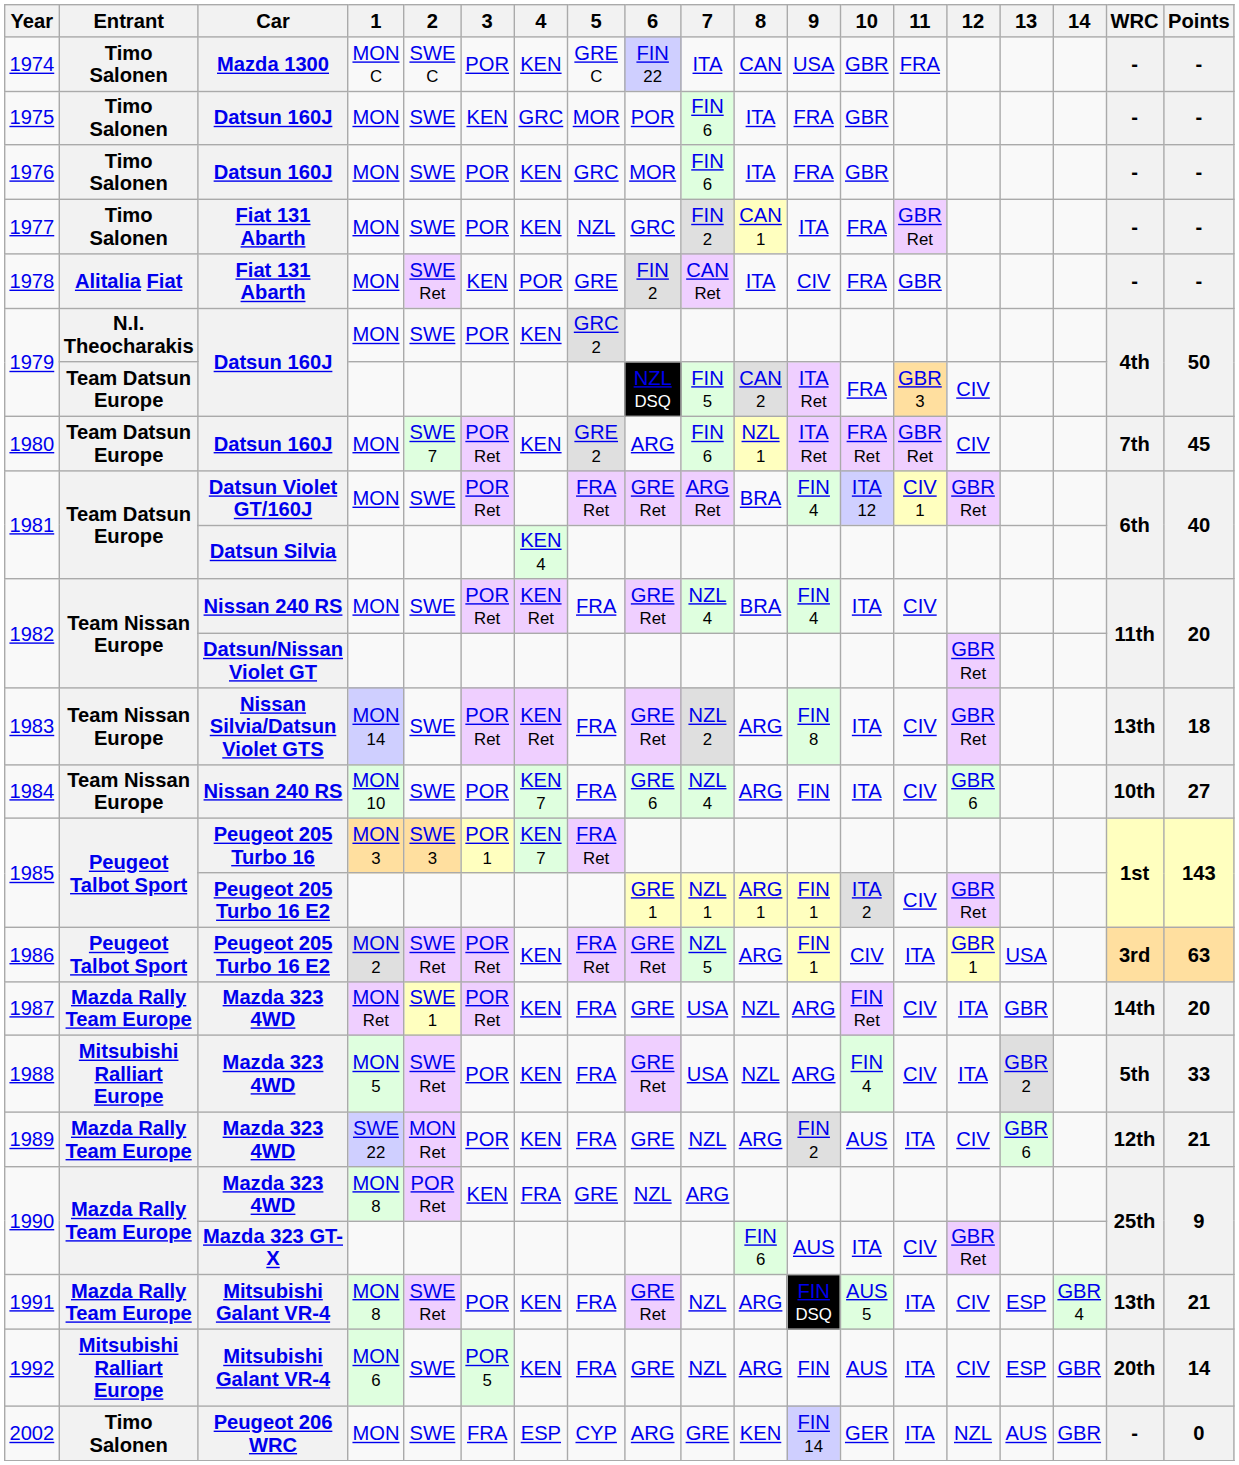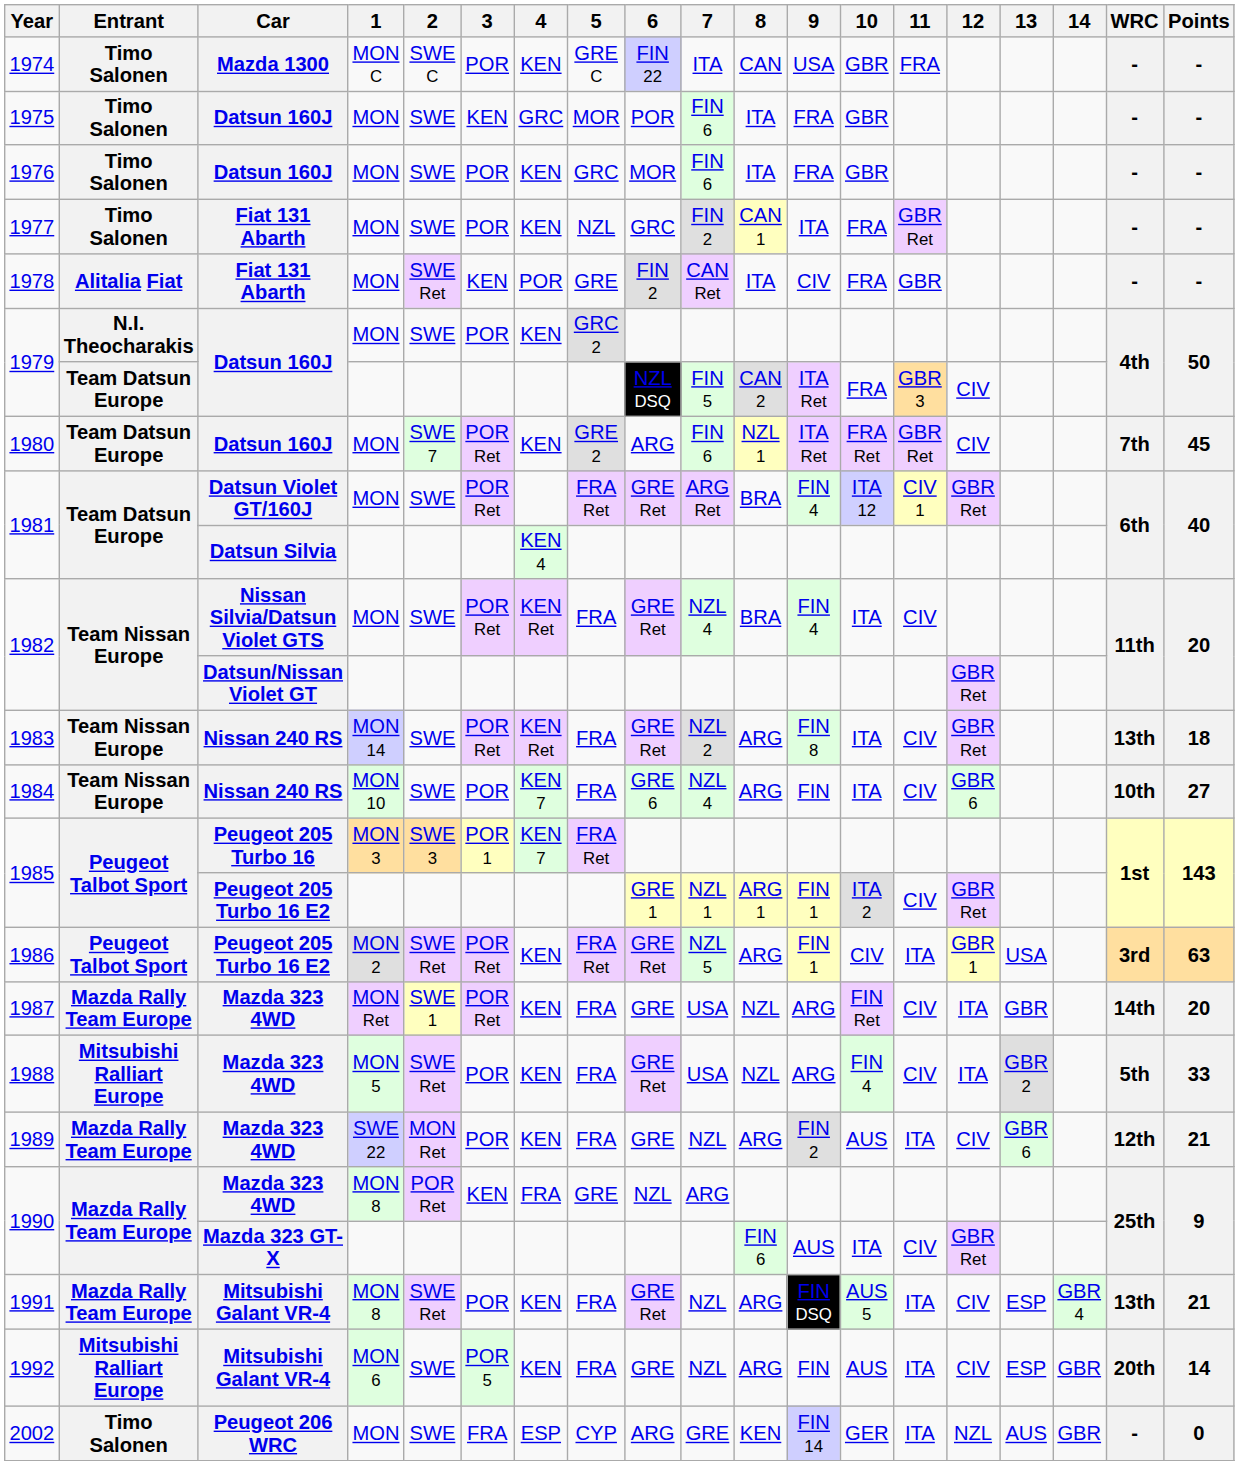1982 / MON | Car: Nissan 240 RS -> Nissan Silvia/Datsun Violet GTS
1983 | Car: Nissan Silvia/Datsun Violet GTS -> Nissan 240 RS
